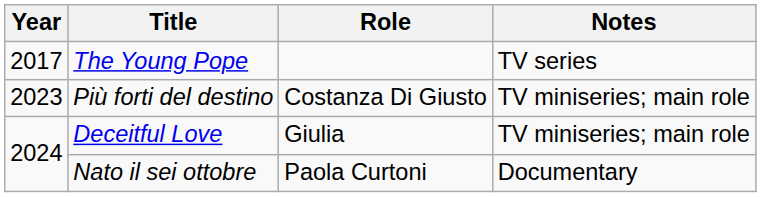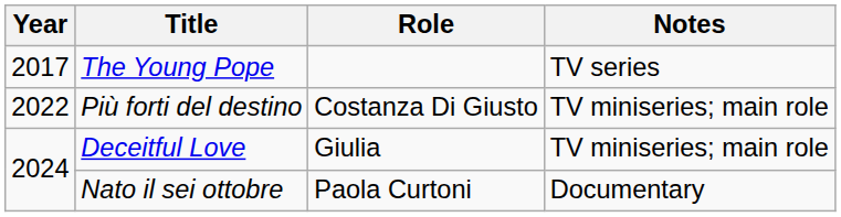Più forti del destino | Year: 2023 -> 2022
